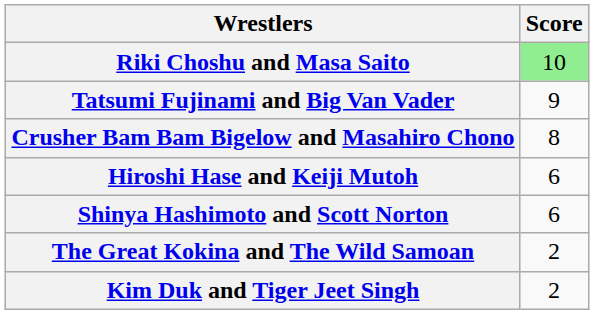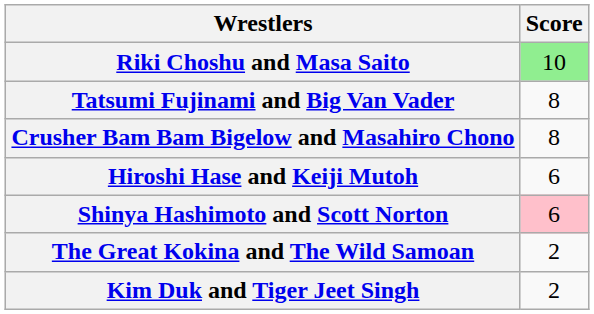Tatsumi Fujinami and Big Van Vader | Score: 9 -> 8
Shinya Hashimoto and Scott Norton | Score: no background -> pink background
